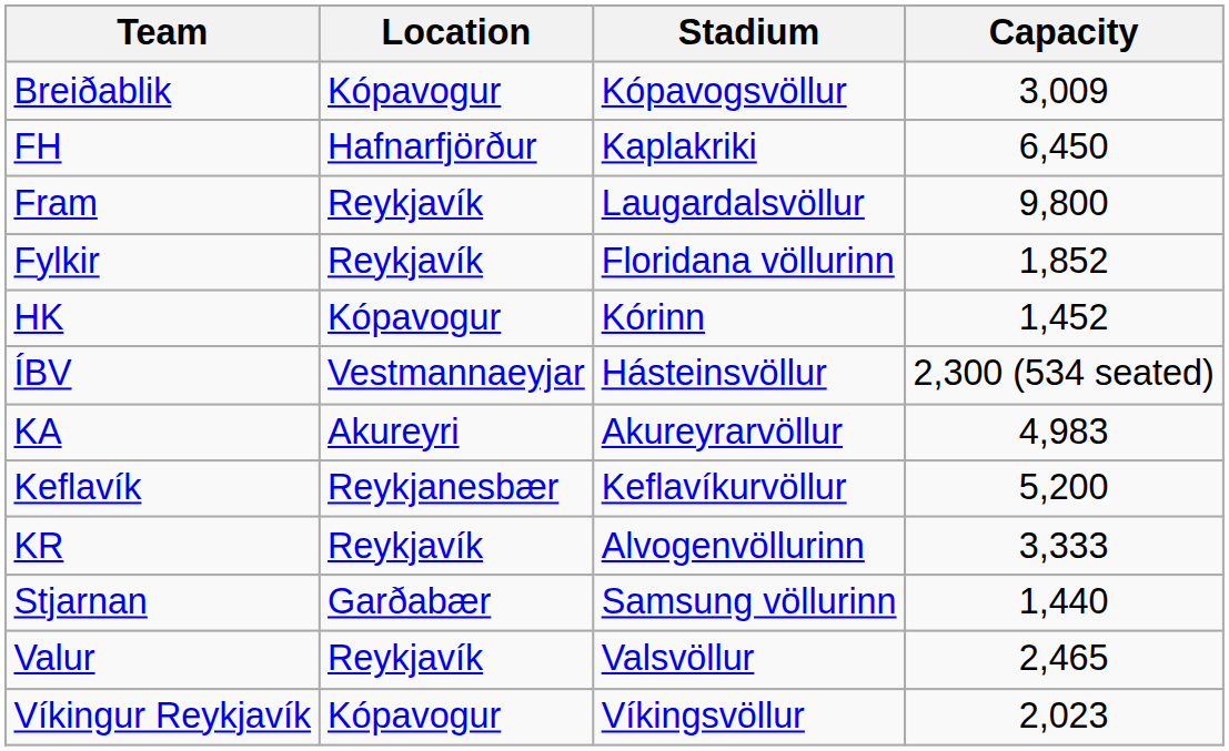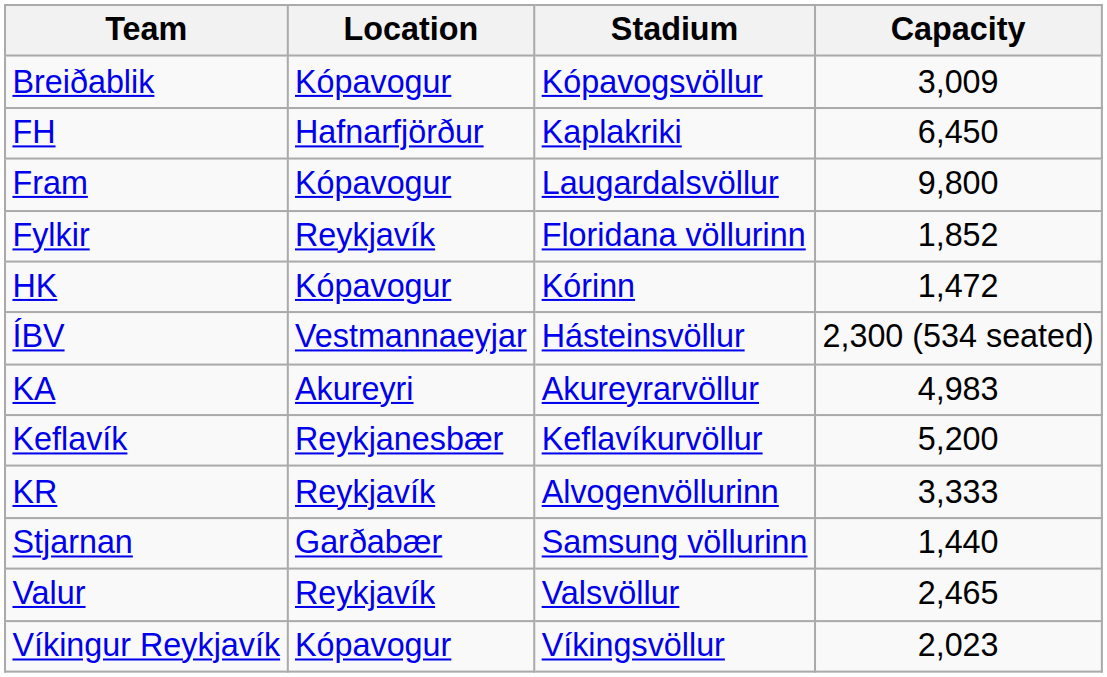Fram | Location: Reykjavík -> Kópavogur
HK | Capacity: 1,452 -> 1,472
